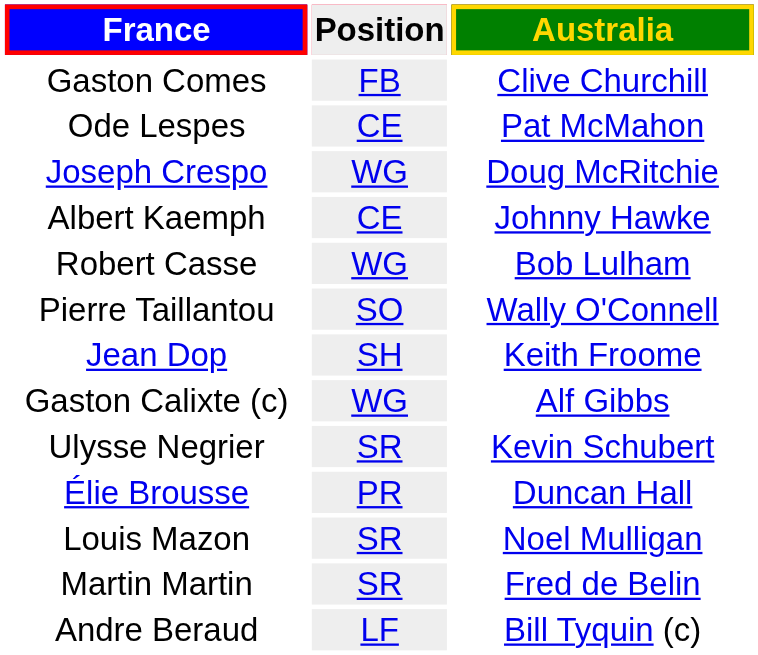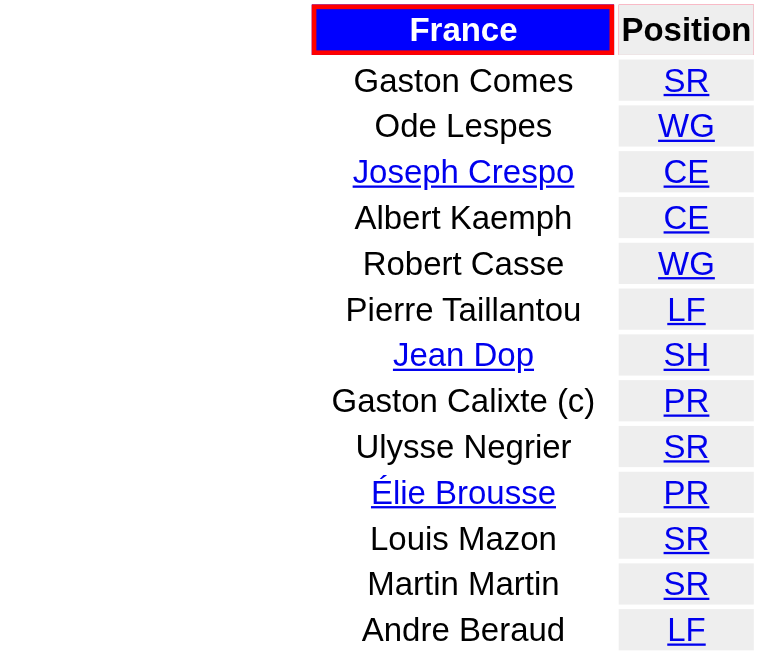- column: Australia | Clive Churchill | Pat McMahon | Doug McRitchie | Johnny Hawke | Bob Lulham | Wally O'Connell | Keith Froome | Alf Gibbs | Kevin Schubert | Duncan Hall | Noel Mulligan | Fred de Belin | Bill Tyquin (c)
Gaston Comes | Position: FB -> SR
Ode Lespes | Position: CE -> WG
Joseph Crespo | Position: WG -> CE
Pierre Taillantou | Position: SO -> LF
Gaston Calixte (c) | Position: WG -> PR
